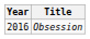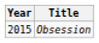Obsession | Year: 2016 -> 2015
